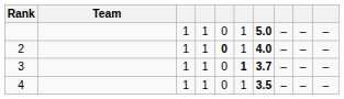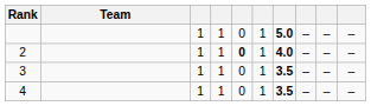3 | column 6: bold -> normal
3 | column 7: 3.7 -> 3.5
